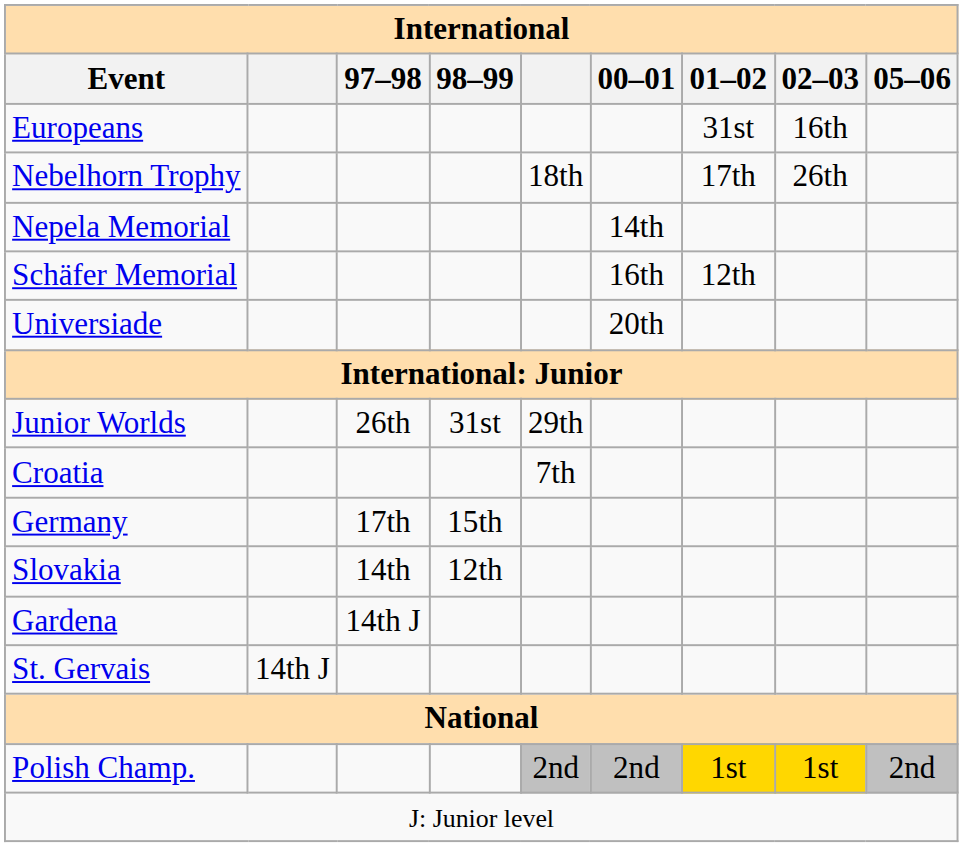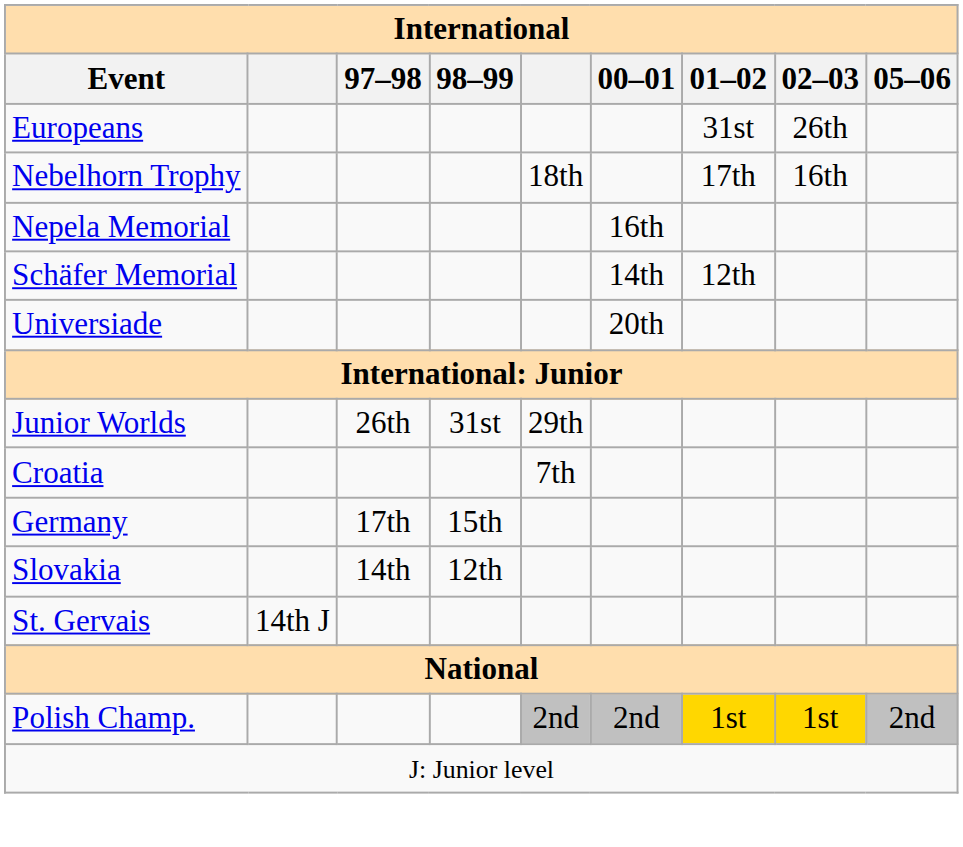Europeans | 02–03: 16th -> 26th
Nebelhorn Trophy | 02–03: 26th -> 16th
Nepela Memorial | 00–01: 14th -> 16th
Schäfer Memorial | 00–01: 16th -> 14th
- row: Gardena | 14th J
